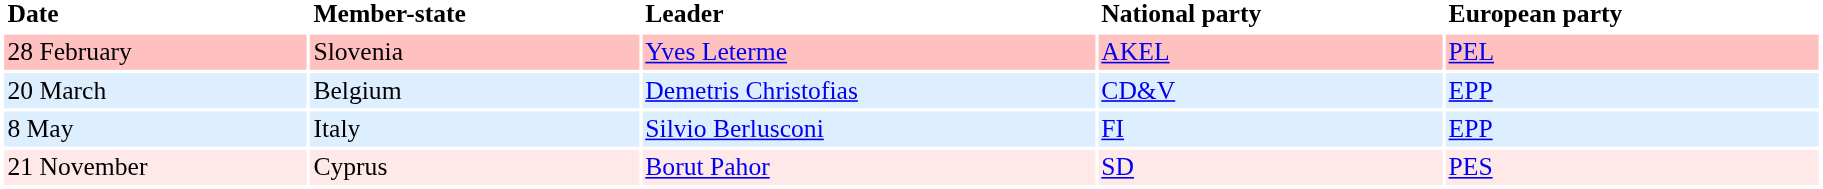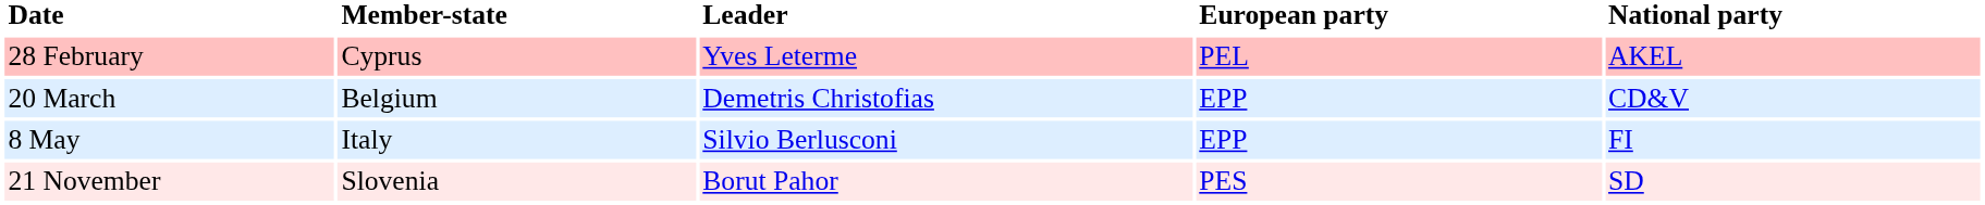columns swapped: National party <-> European party
28 February | Member-state: Slovenia -> Cyprus
21 November | Member-state: Cyprus -> Slovenia
